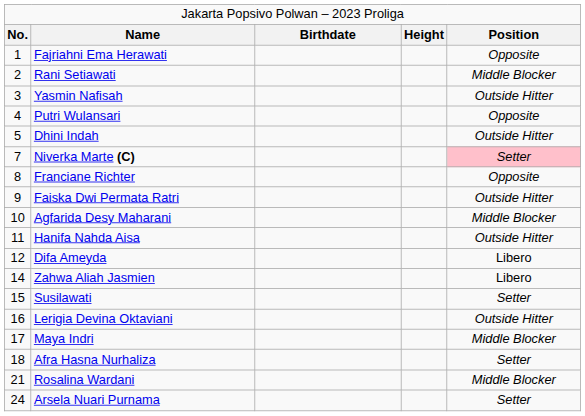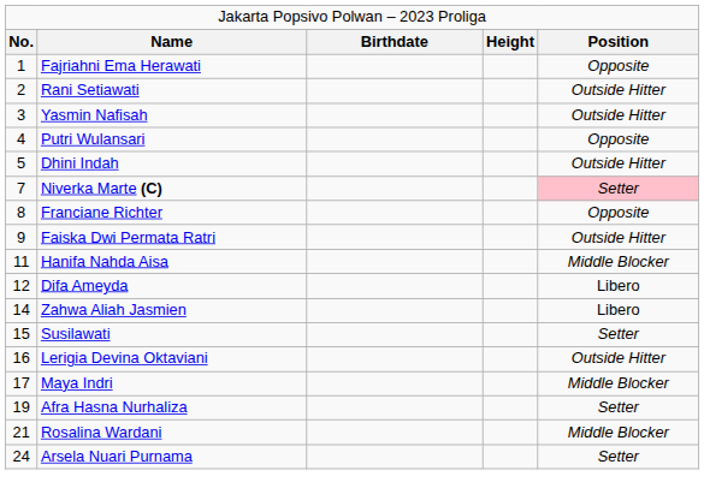Rani Setiawati | column 5: Middle Blocker -> Outside Hitter
- row: 10 | Agfarida Desy Maharani | Middle Blocker
Hanifa Nahda Aisa | column 5: Outside Hitter -> Middle Blocker
Afra Hasna Nurhaliza | column 1: 18 -> 19
